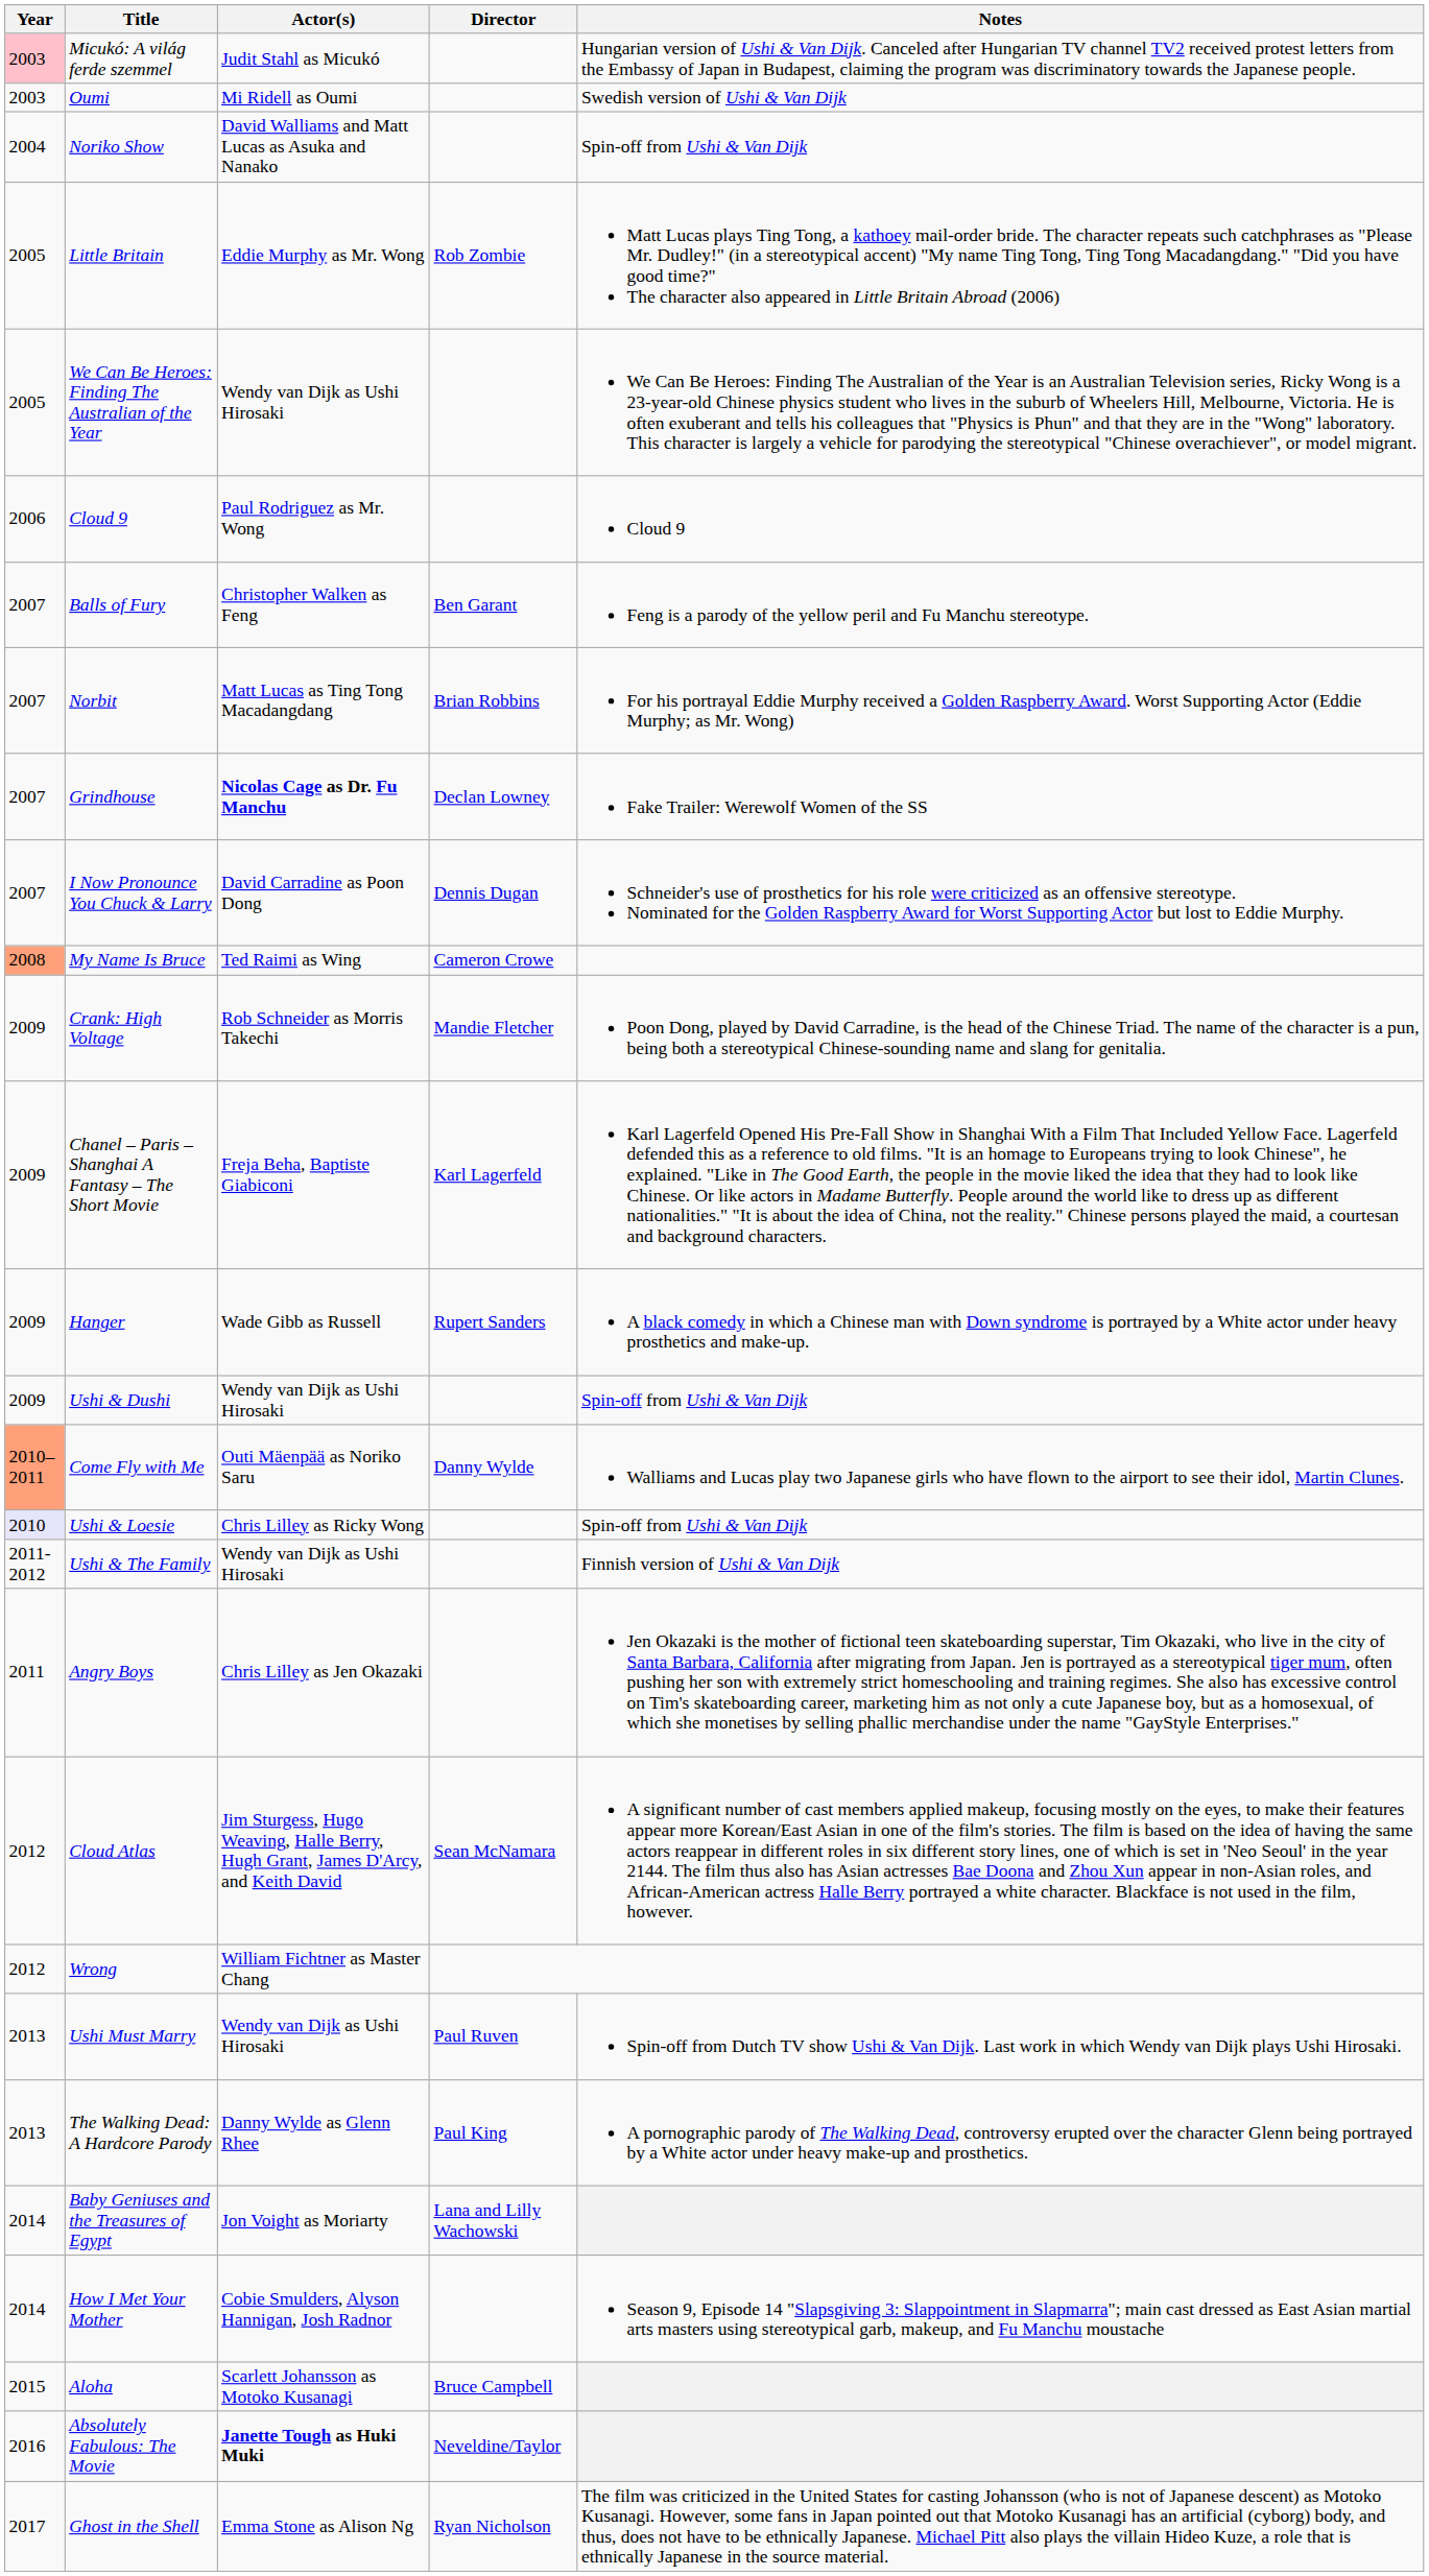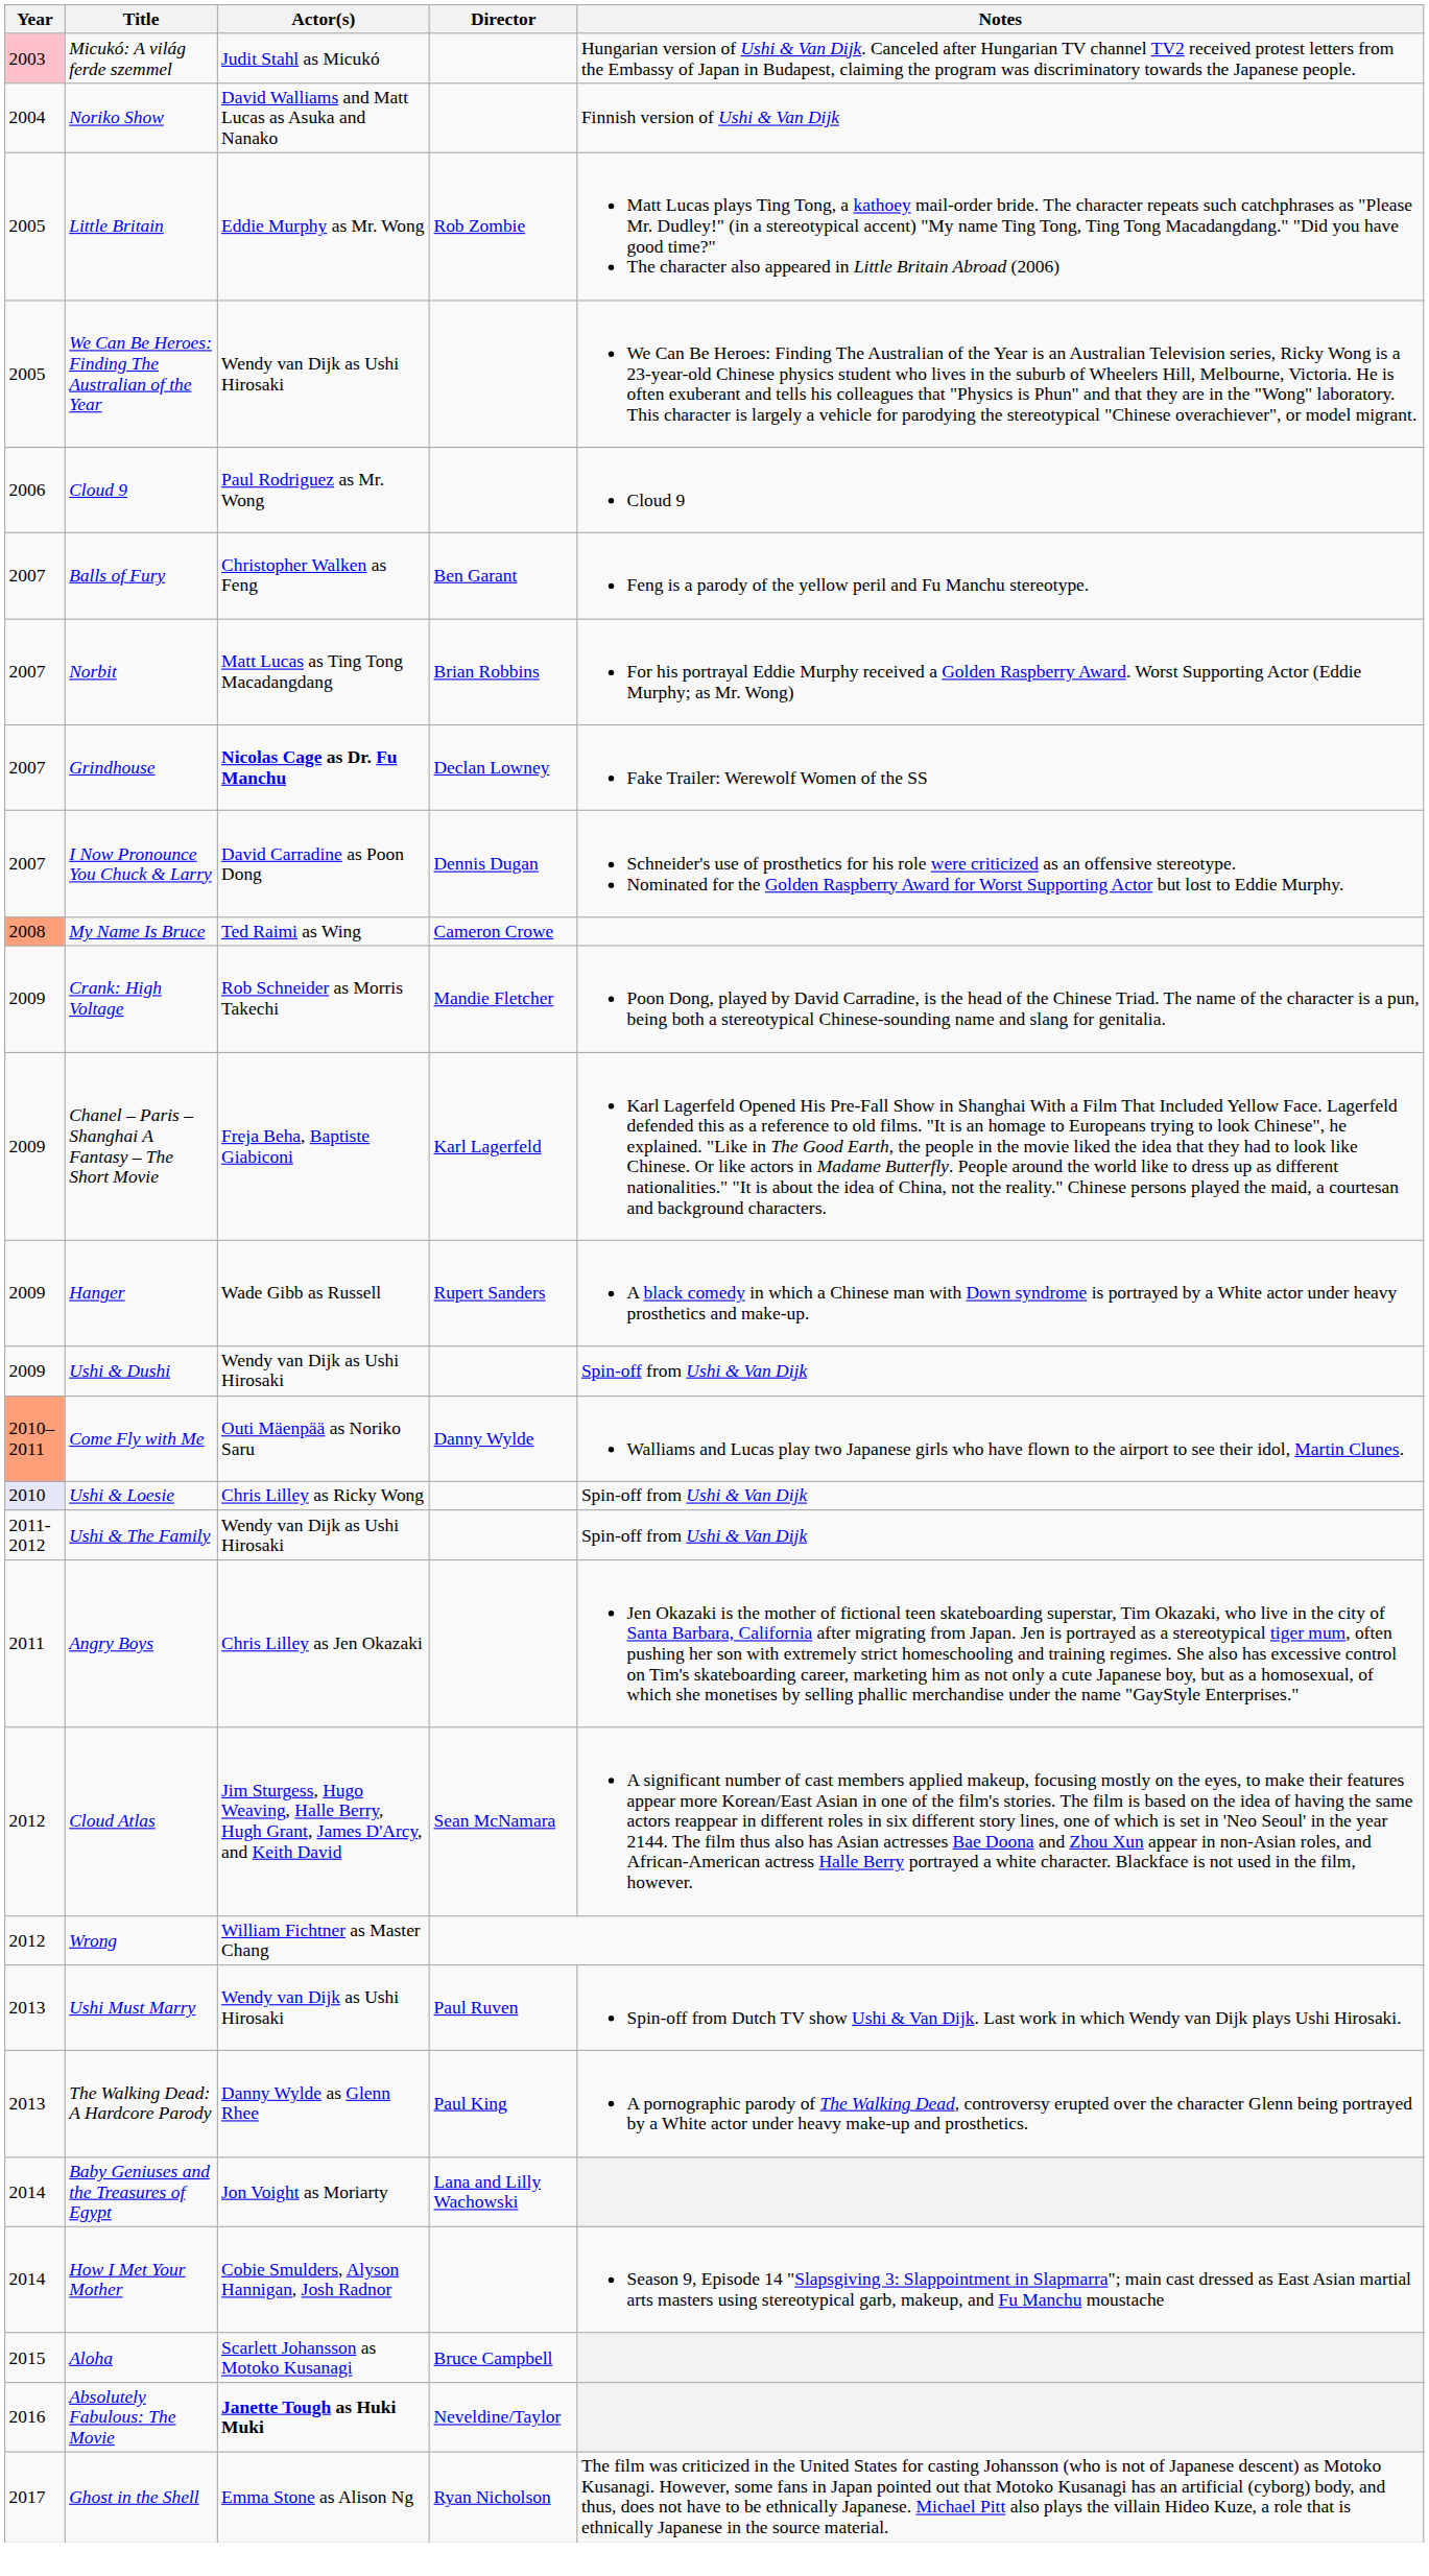- row: 2003 | Oumi | Mi Ridell as Oumi | Swedish version of Ushi & Van Dijk
Noriko Show | Notes: Spin-off from Ushi & Van Dijk -> Finnish version of Ushi & Van Dijk
Ushi & The Family | Notes: Finnish version of Ushi & Van Dijk -> Spin-off from Ushi & Van Dijk
